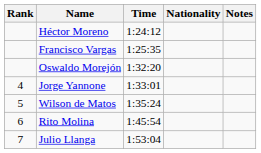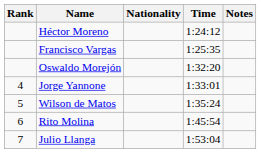columns swapped: Nationality <-> Time
